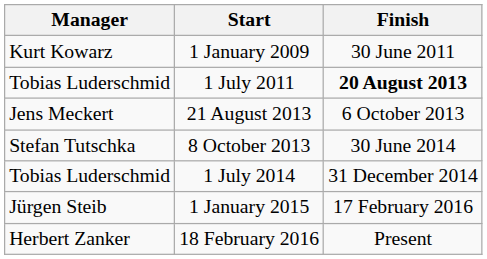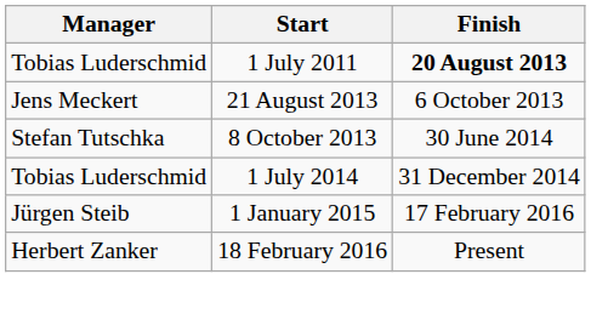- row: Kurt Kowarz | 1 January 2009 | 30 June 2011
